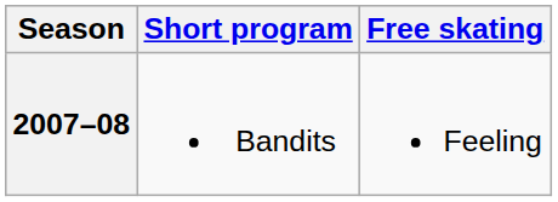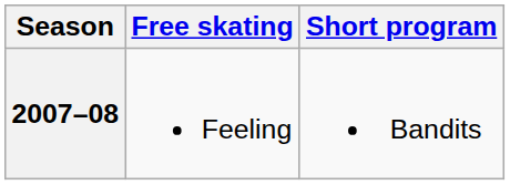columns swapped: Short program <-> Free skating
